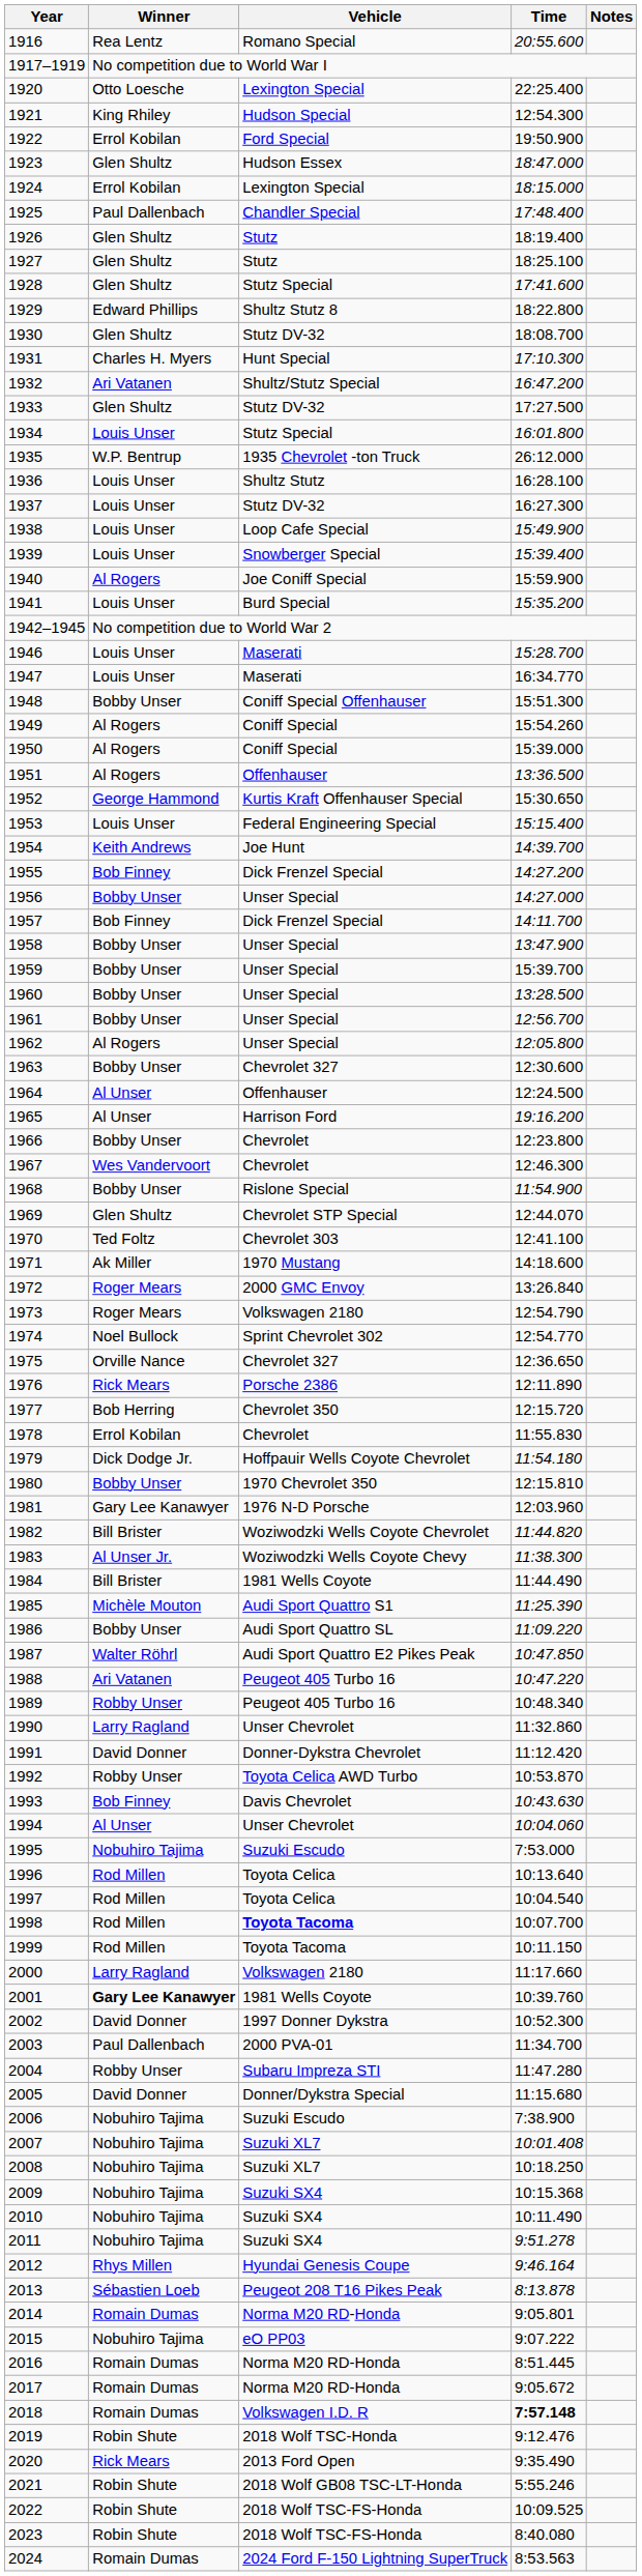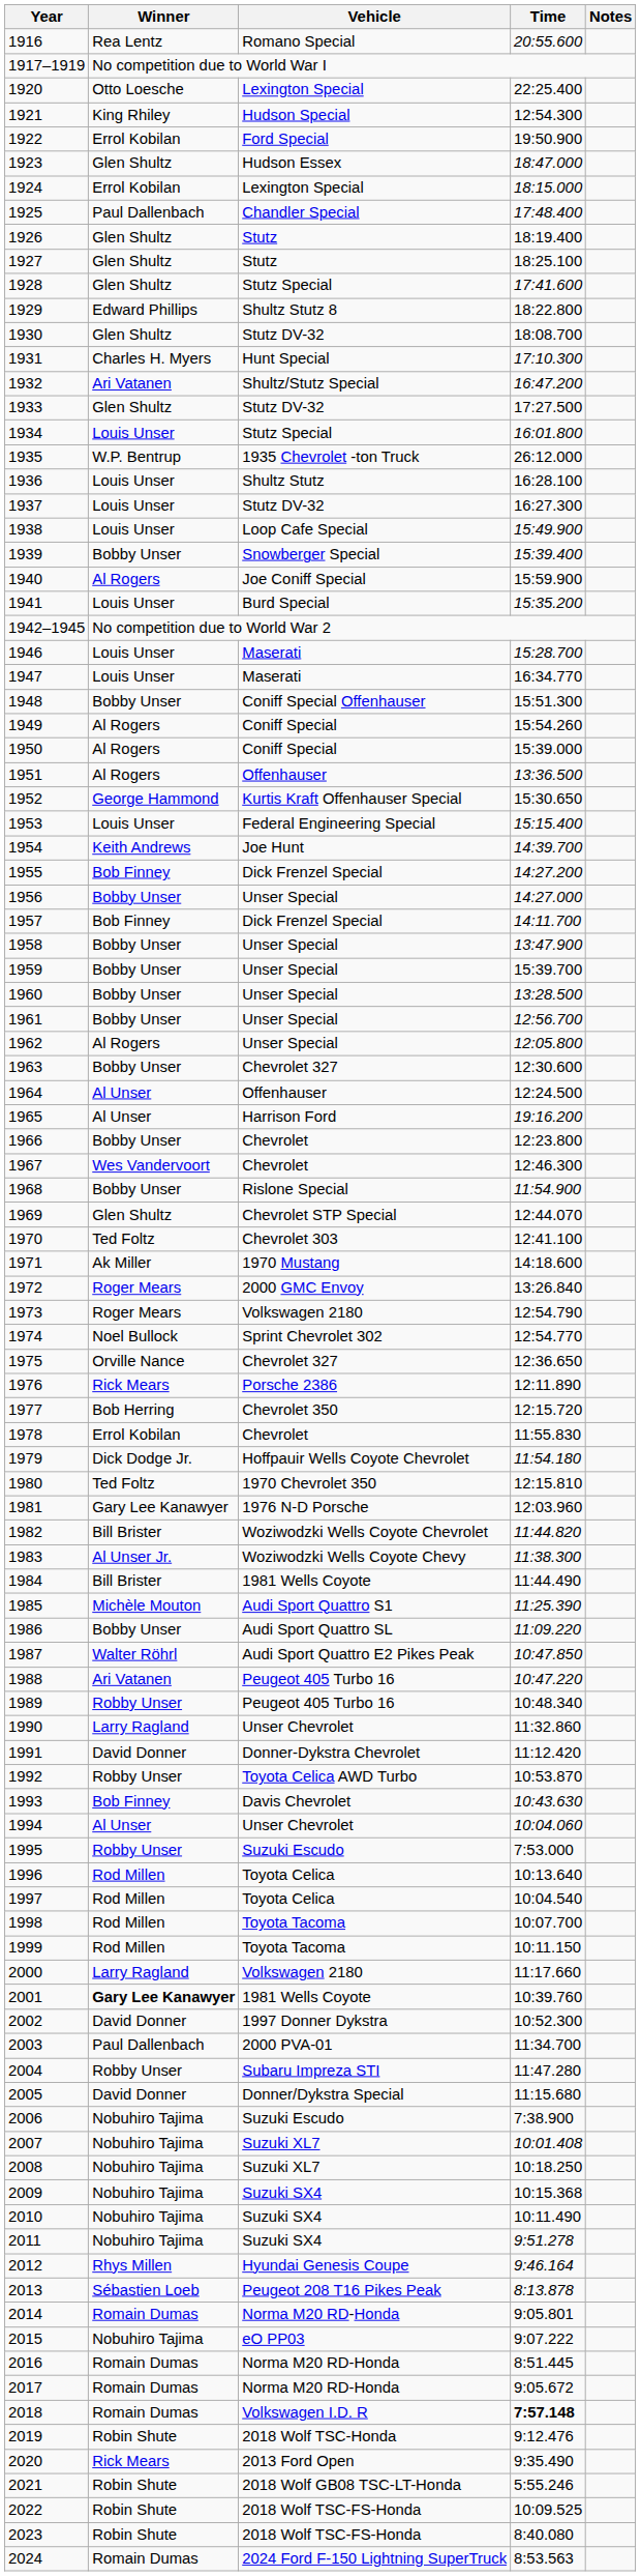1939 | Winner: Louis Unser -> Bobby Unser
1980 | Winner: Bobby Unser -> Ted Foltz
1995 | Winner: Nobuhiro Tajima -> Robby Unser
1998 | Vehicle: bold -> normal
